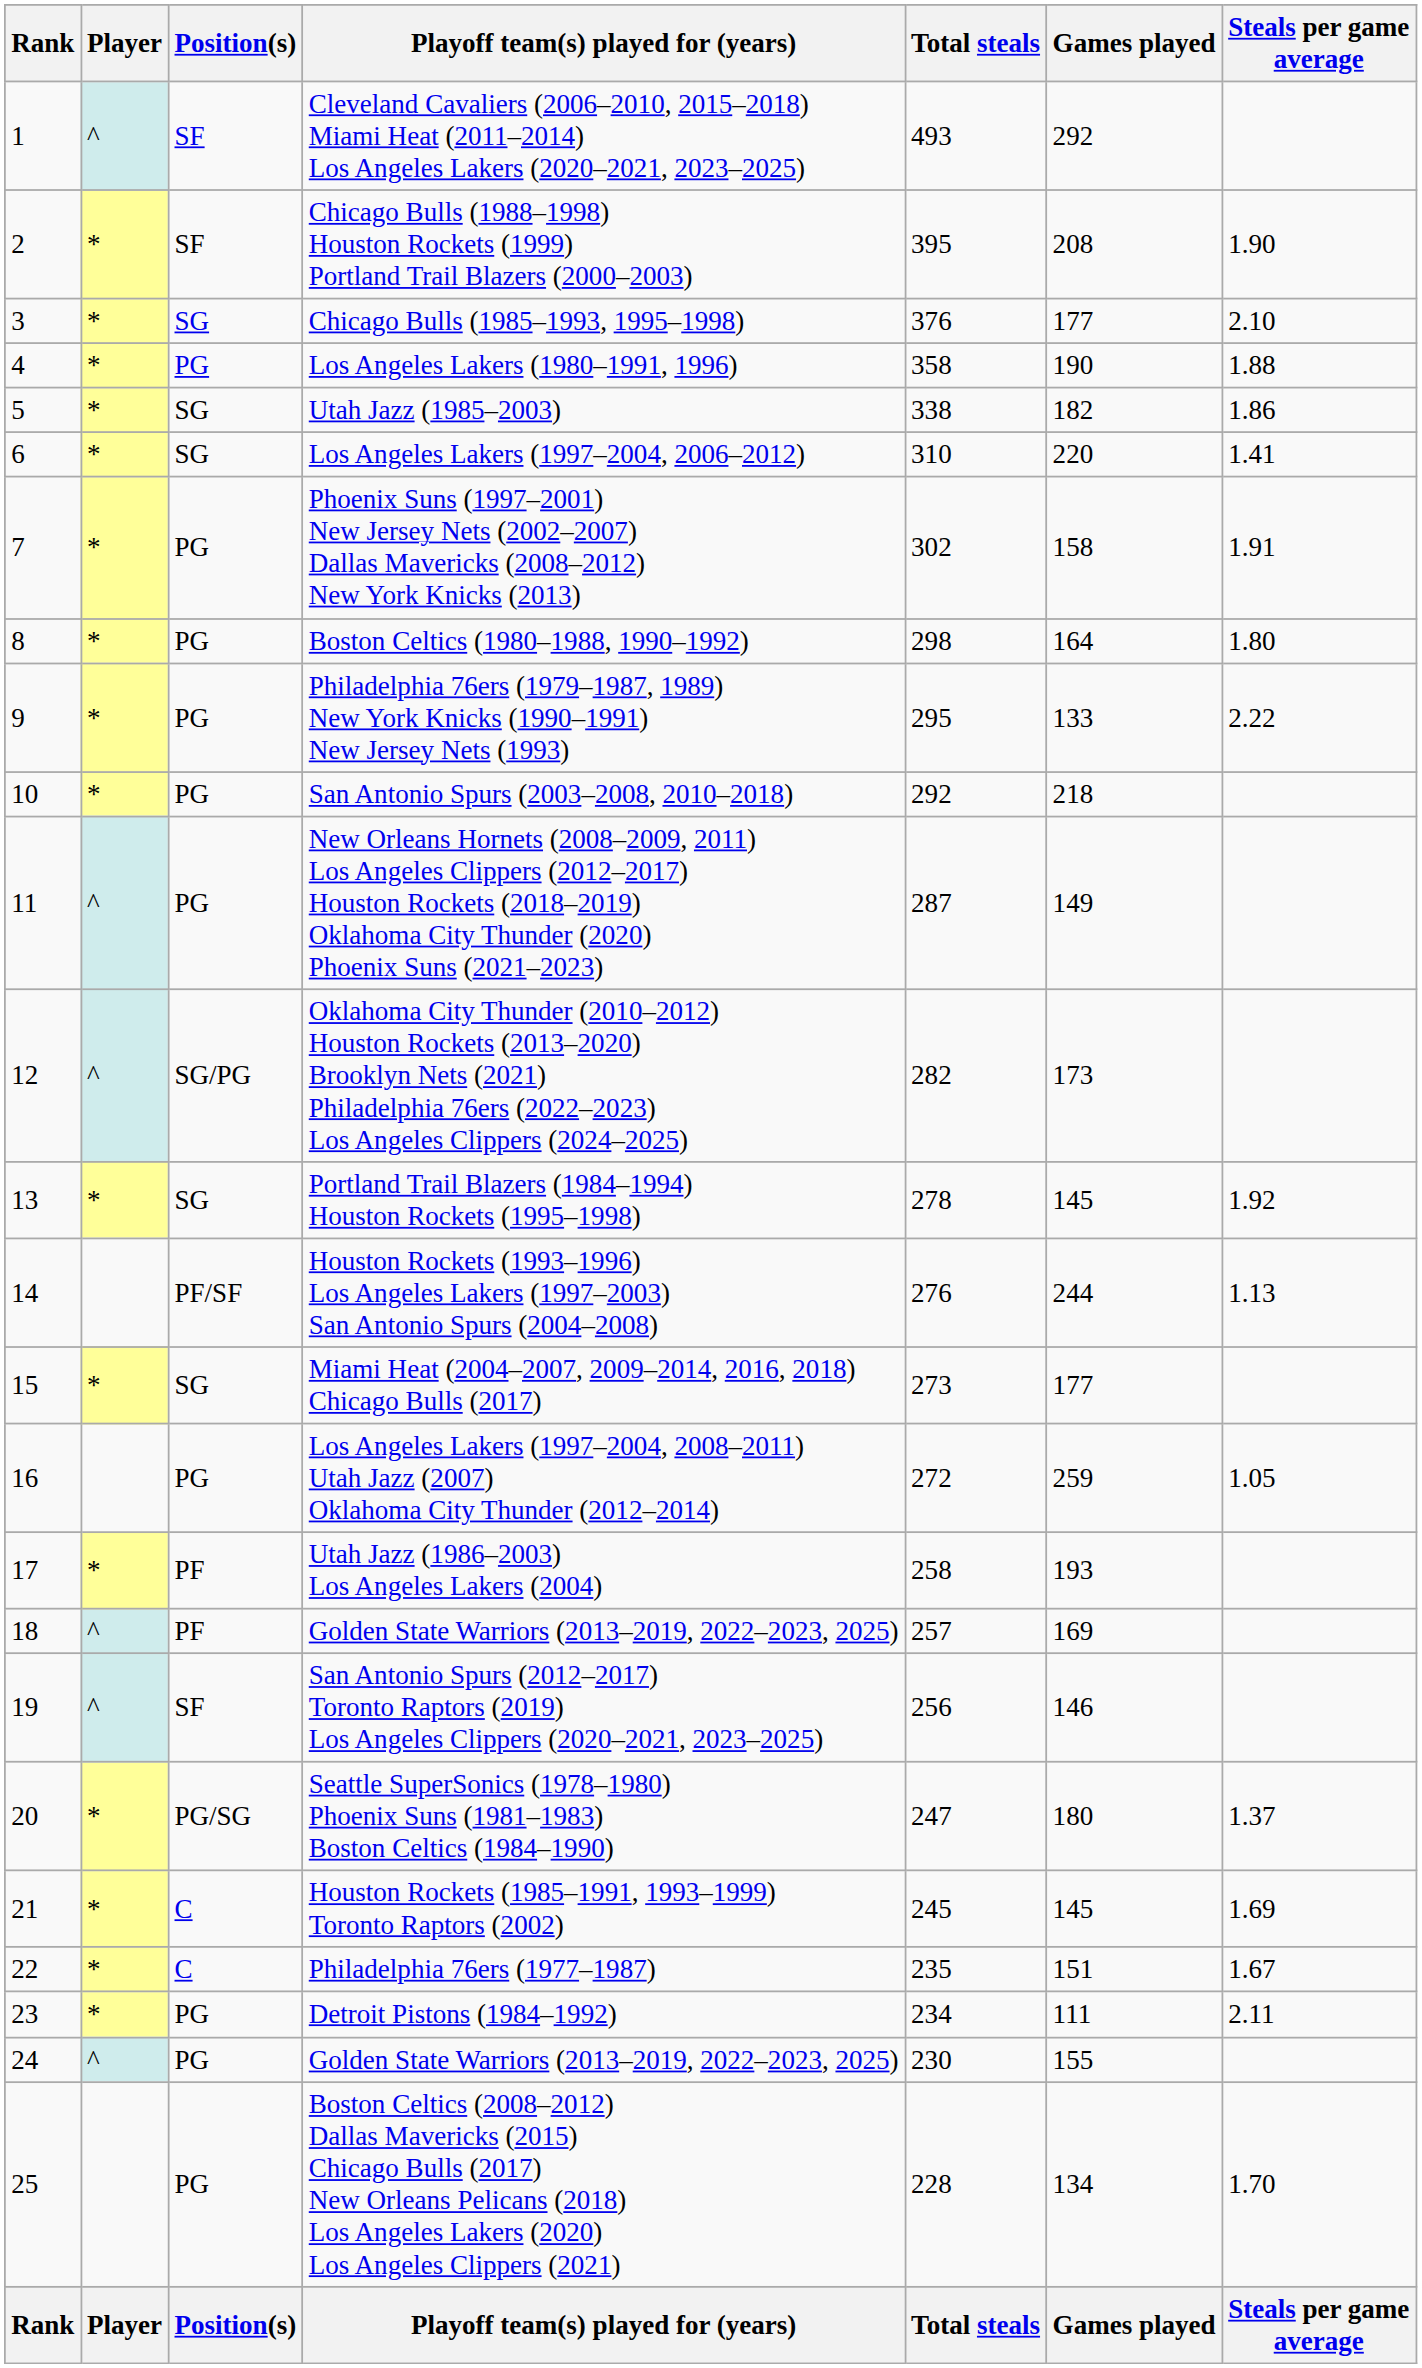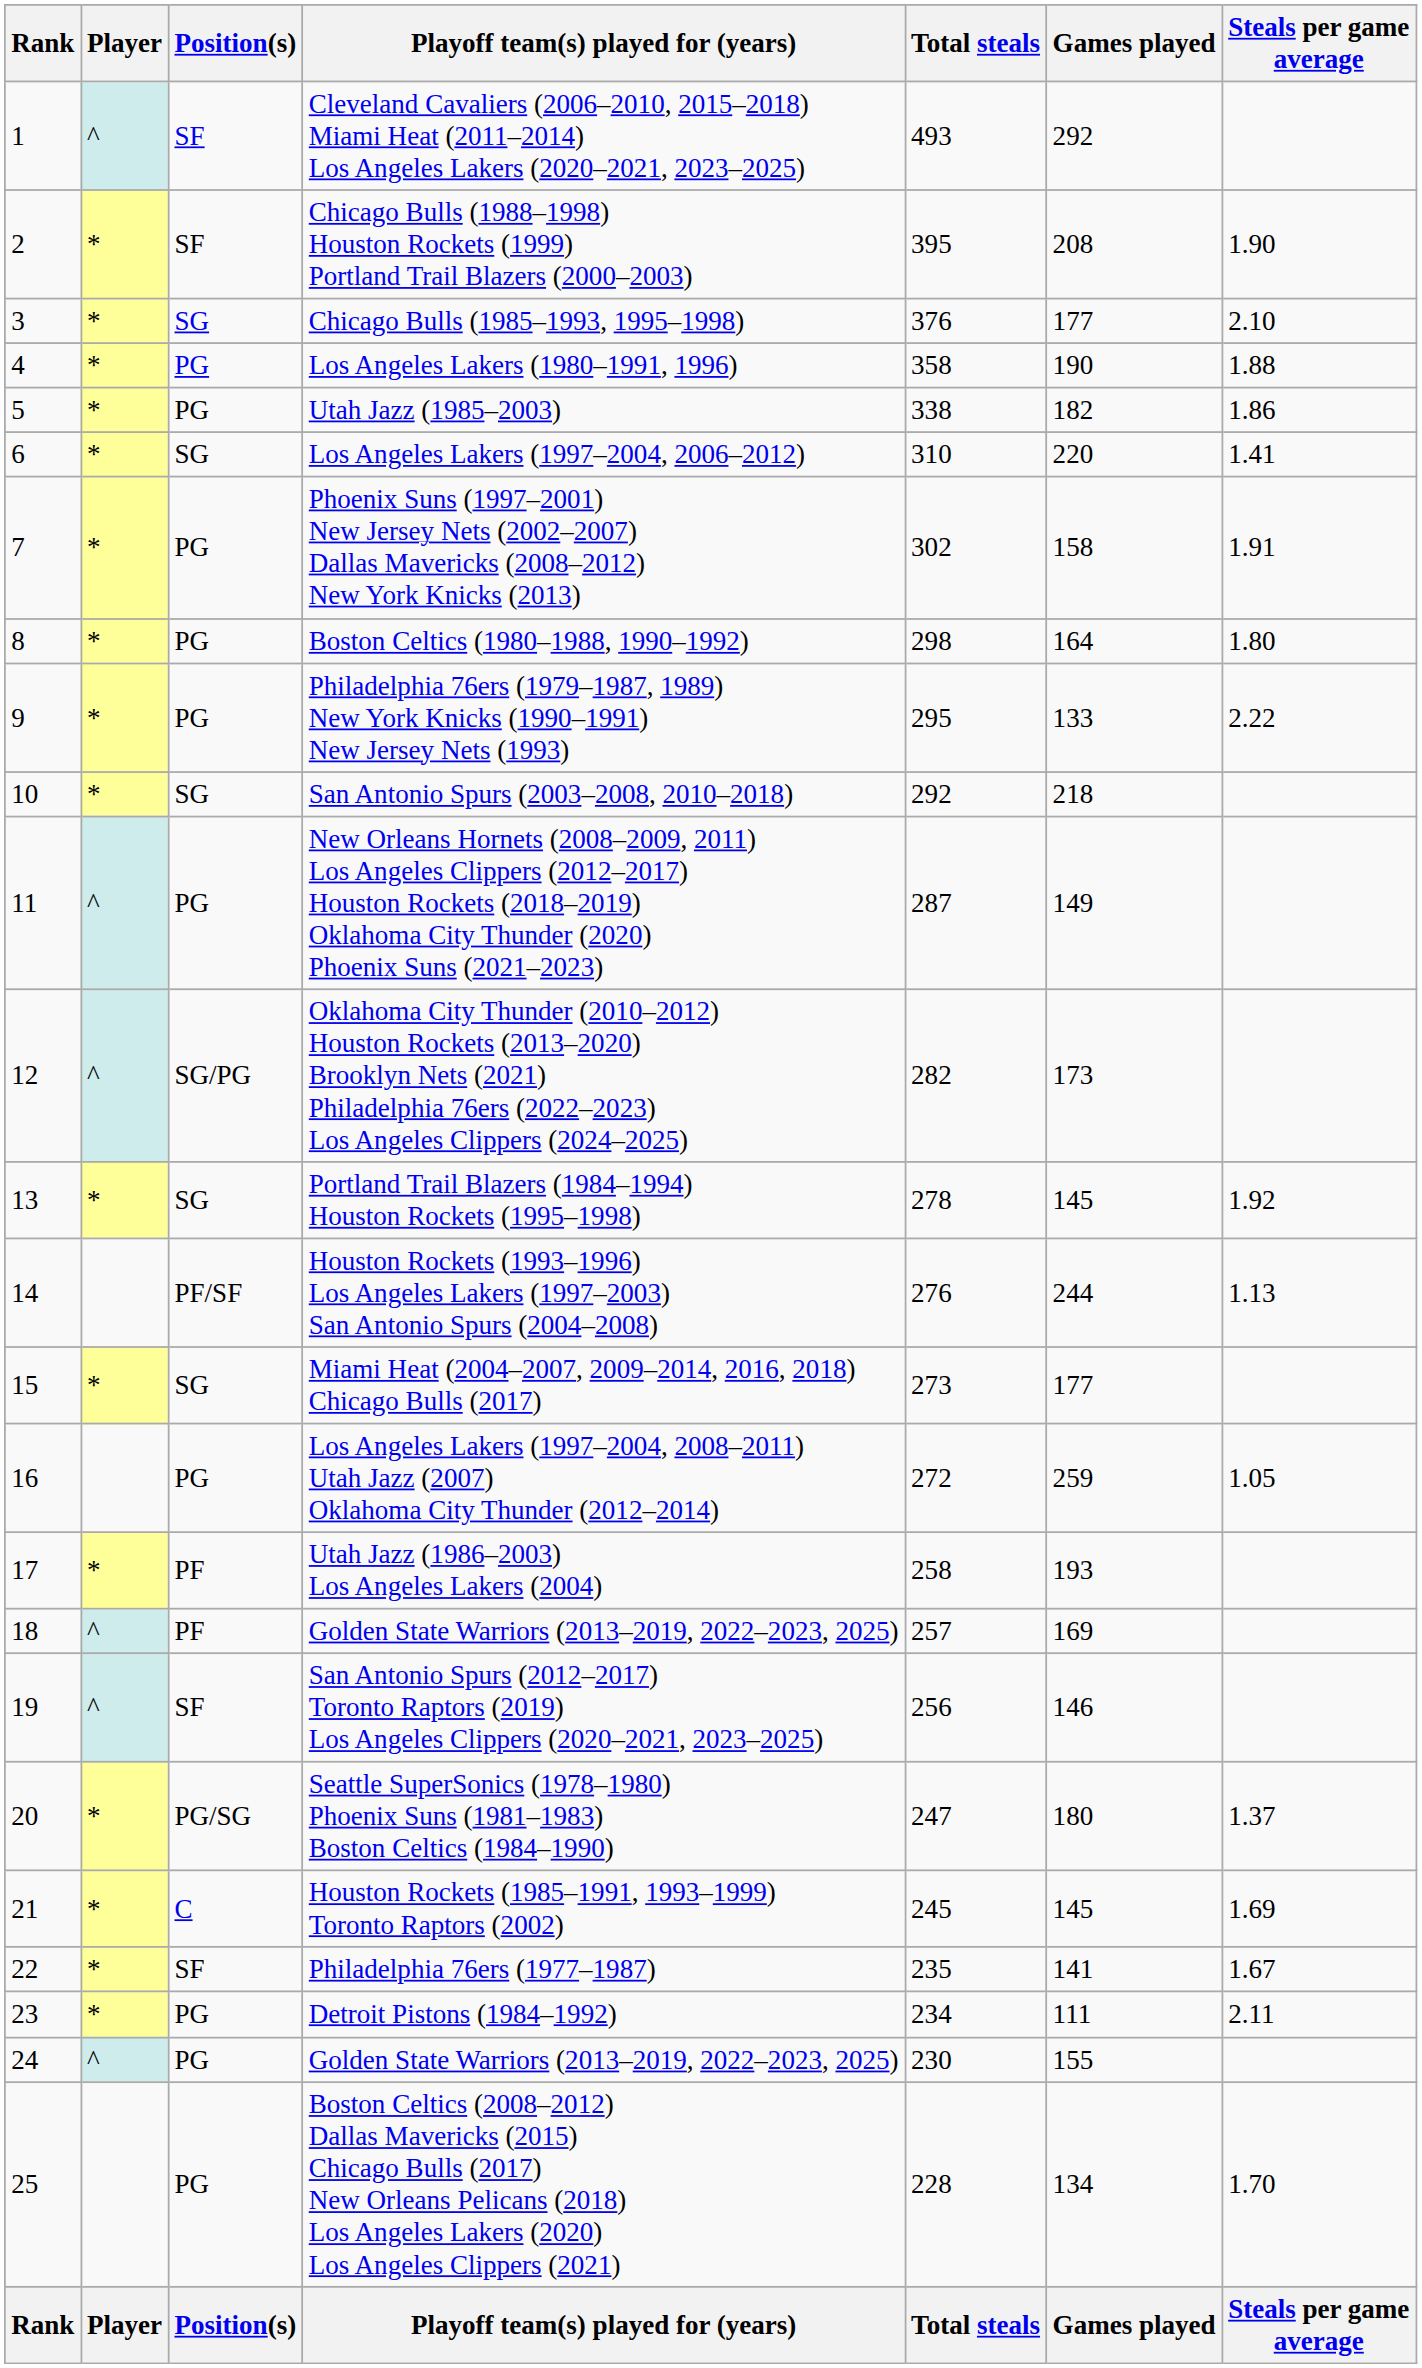Utah Jazz (1985–2003) | Position(s): SG -> PG
San Antonio Spurs (2003–2008, 2010–2018) | Position(s): PG -> SG
Philadelphia 76ers (1977–1987) | Position(s): C -> SF
Philadelphia 76ers (1977–1987) | Games played: 151 -> 141
